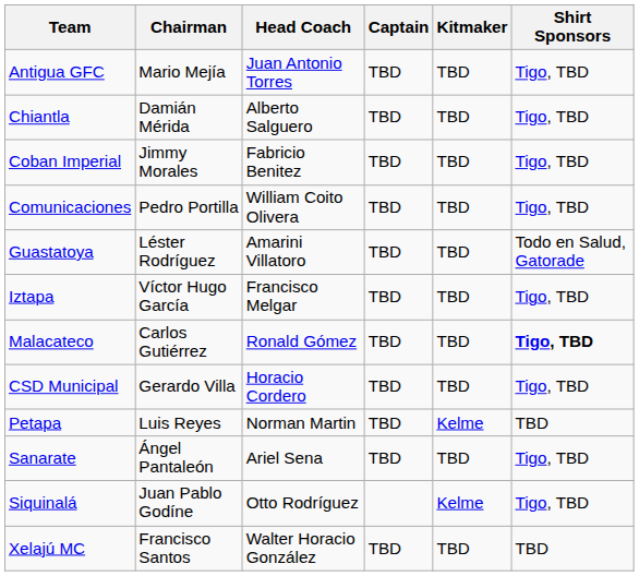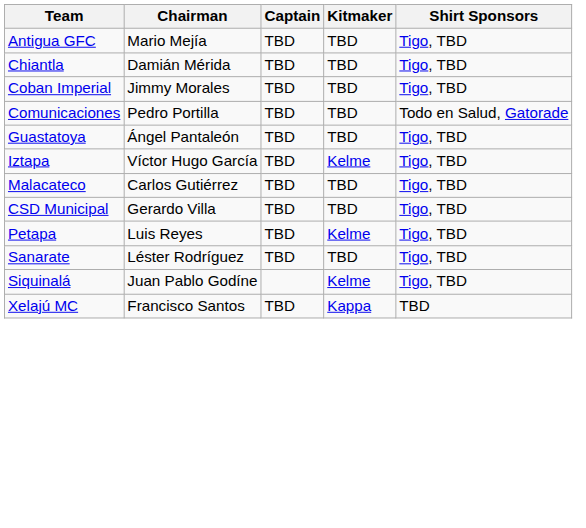- column: Head Coach | Juan Antonio Torres | Alberto Salguero | Fabricio Benitez | William Coito Olivera | Amarini Villatoro | Francisco Melgar | Ronald Gómez | Horacio Cordero | Norman Martin | Ariel Sena | Otto Rodríguez | Walter Horacio González
Comunicaciones | Shirt Sponsors: Tigo, TBD -> Todo en Salud, Gatorade
Guastatoya | Chairman: Léster Rodríguez -> Ángel Pantaleón
Guastatoya | Shirt Sponsors: Todo en Salud, Gatorade -> Tigo, TBD
Iztapa | Kitmaker: TBD -> Kelme
Malacateco | Shirt Sponsors: bold -> normal
Petapa | Shirt Sponsors: TBD -> Tigo, TBD
Sanarate | Chairman: Ángel Pantaleón -> Léster Rodríguez
Xelajú MC | Kitmaker: TBD -> Kappa
